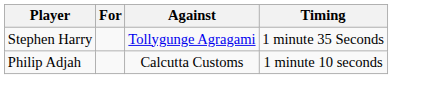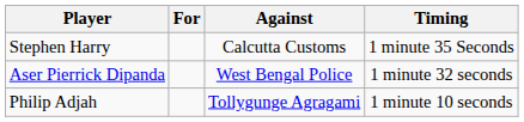Stephen Harry | Against: Tollygunge Agragami -> Calcutta Customs
+ row: Aser Pierrick Dipanda | West Bengal Police | 1 minute 32 seconds
Philip Adjah | Against: Calcutta Customs -> Tollygunge Agragami
